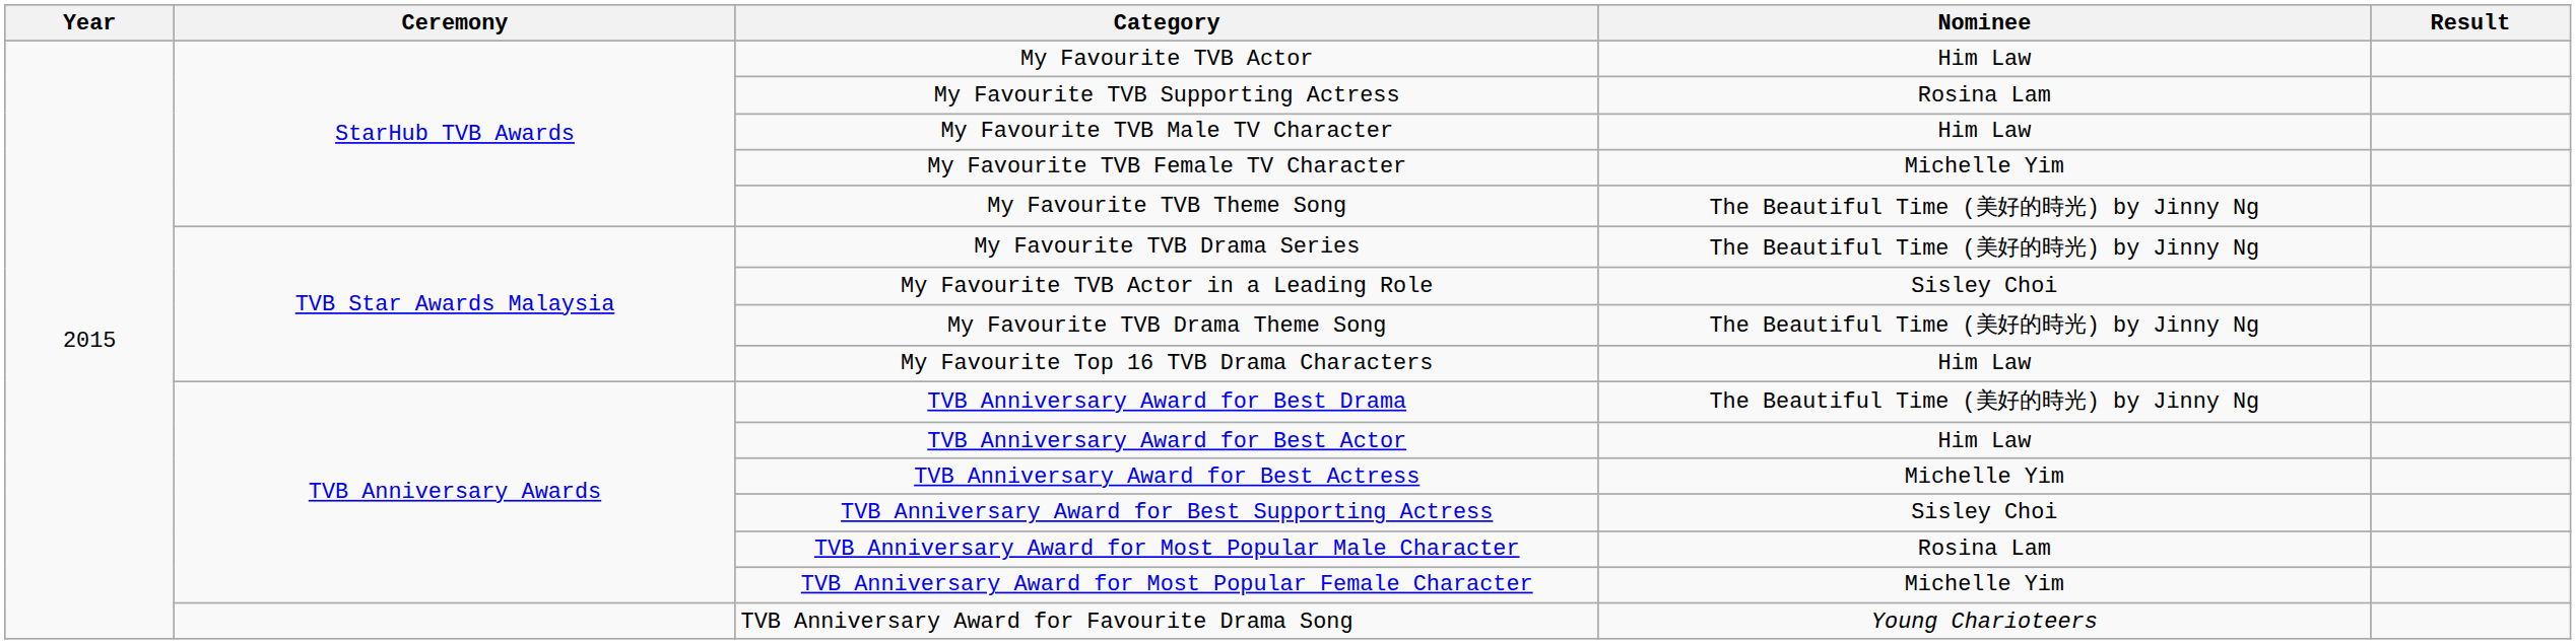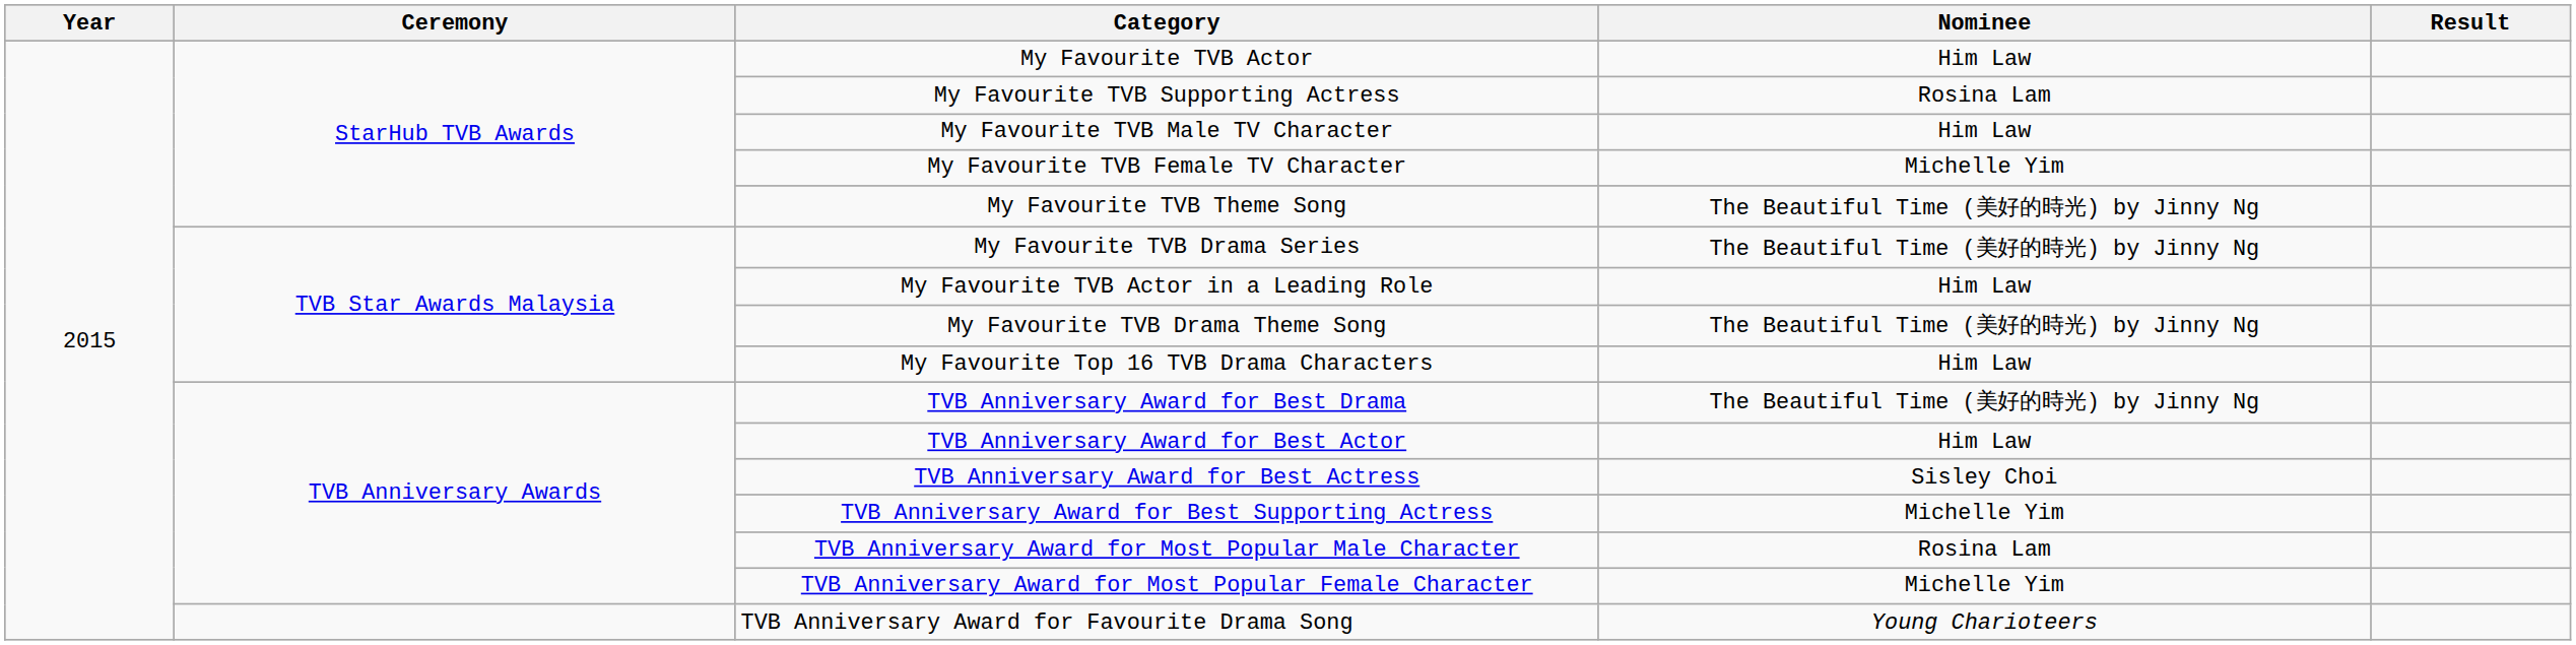My Favourite TVB Actor in a Leading Role | Nominee: Sisley Choi -> Him Law
TVB Anniversary Award for Best Actress | Nominee: Michelle Yim -> Sisley Choi
TVB Anniversary Award for Best Supporting Actress | Nominee: Sisley Choi -> Michelle Yim
